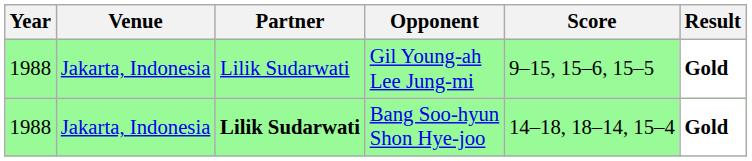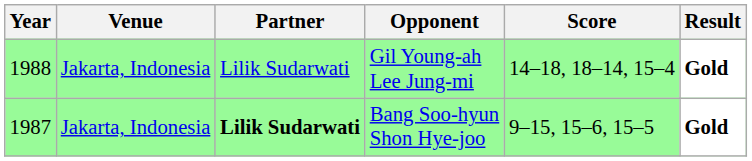Gil Young-ah Lee Jung-mi | Score: 9–15, 15–6, 15–5 -> 14–18, 18–14, 15–4
Bang Soo-hyun Shon Hye-joo | Year: 1988 -> 1987
Bang Soo-hyun Shon Hye-joo | Score: 14–18, 18–14, 15–4 -> 9–15, 15–6, 15–5
